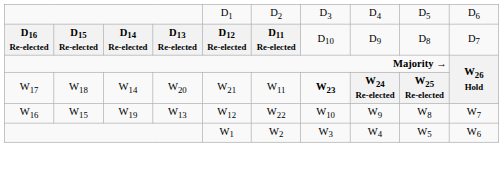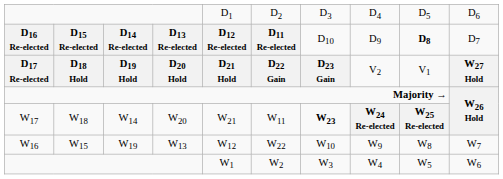D16 Re-elected | column 9: normal -> bold
+ row: D17 Re-elected | D18 Hold | D19 Hold | D20 Hold | D21 Hold | D22 Gain | D23 Gain | V2 | V1 | W27 Hold
